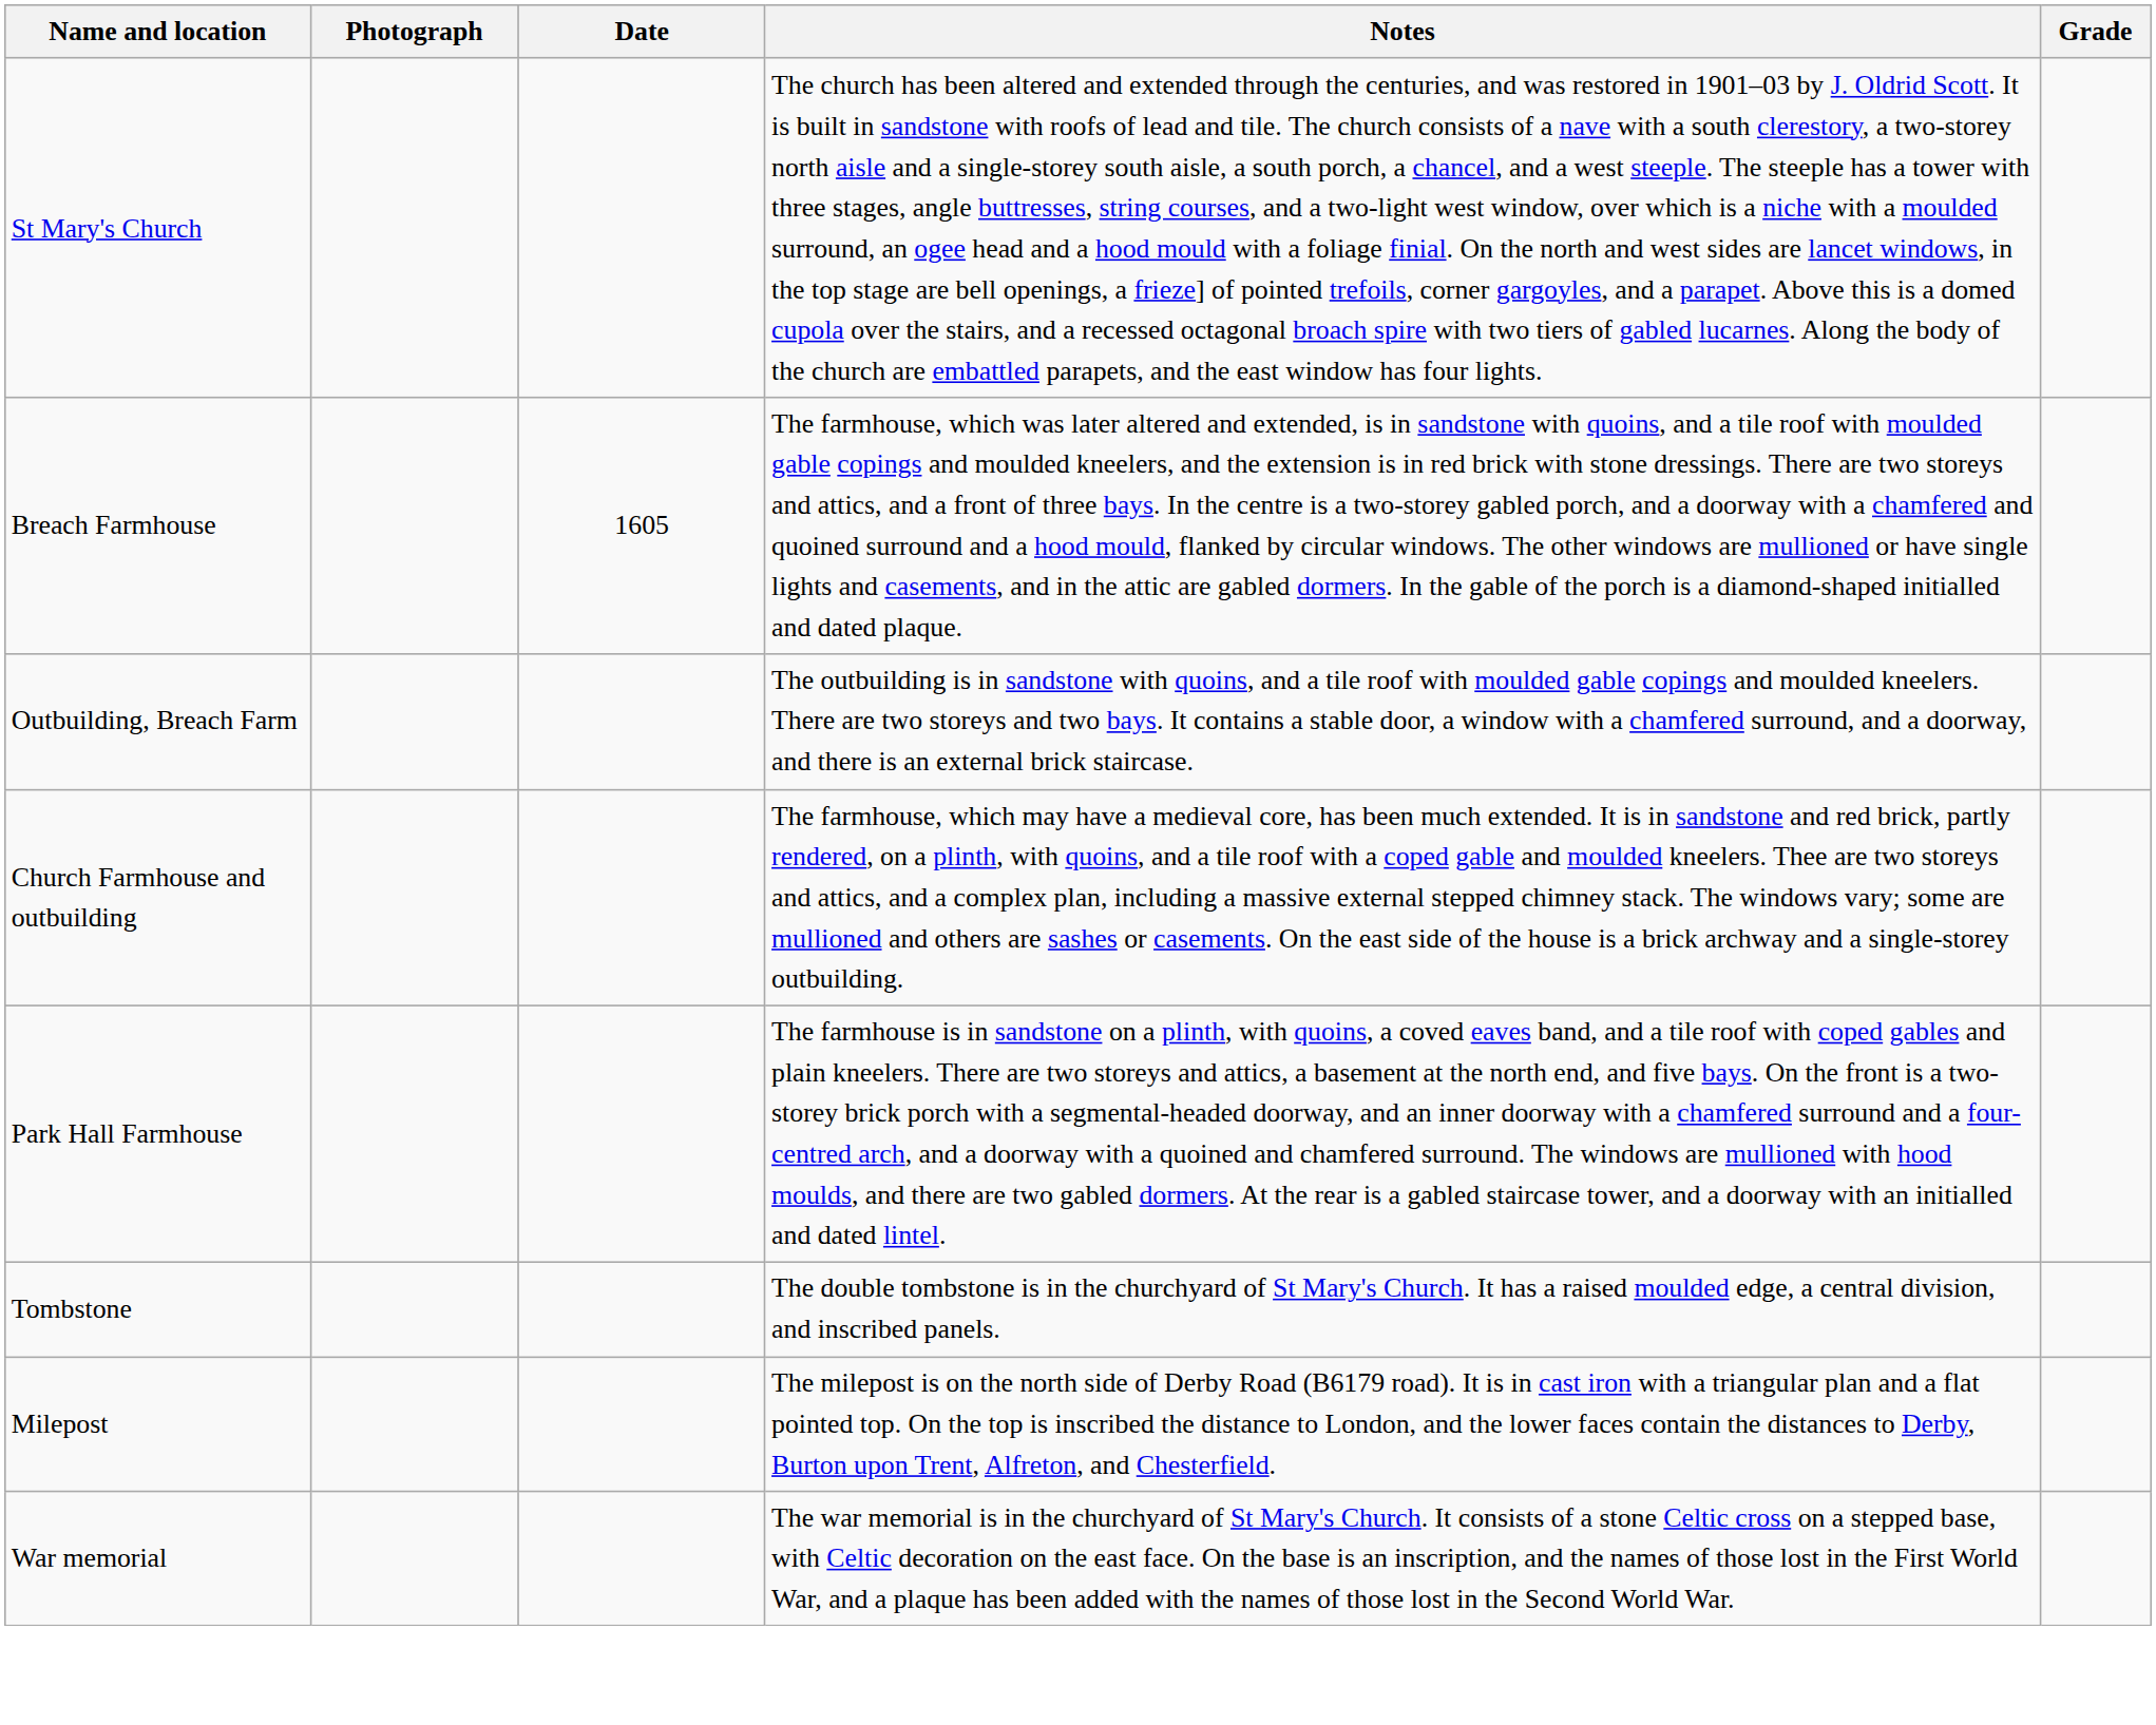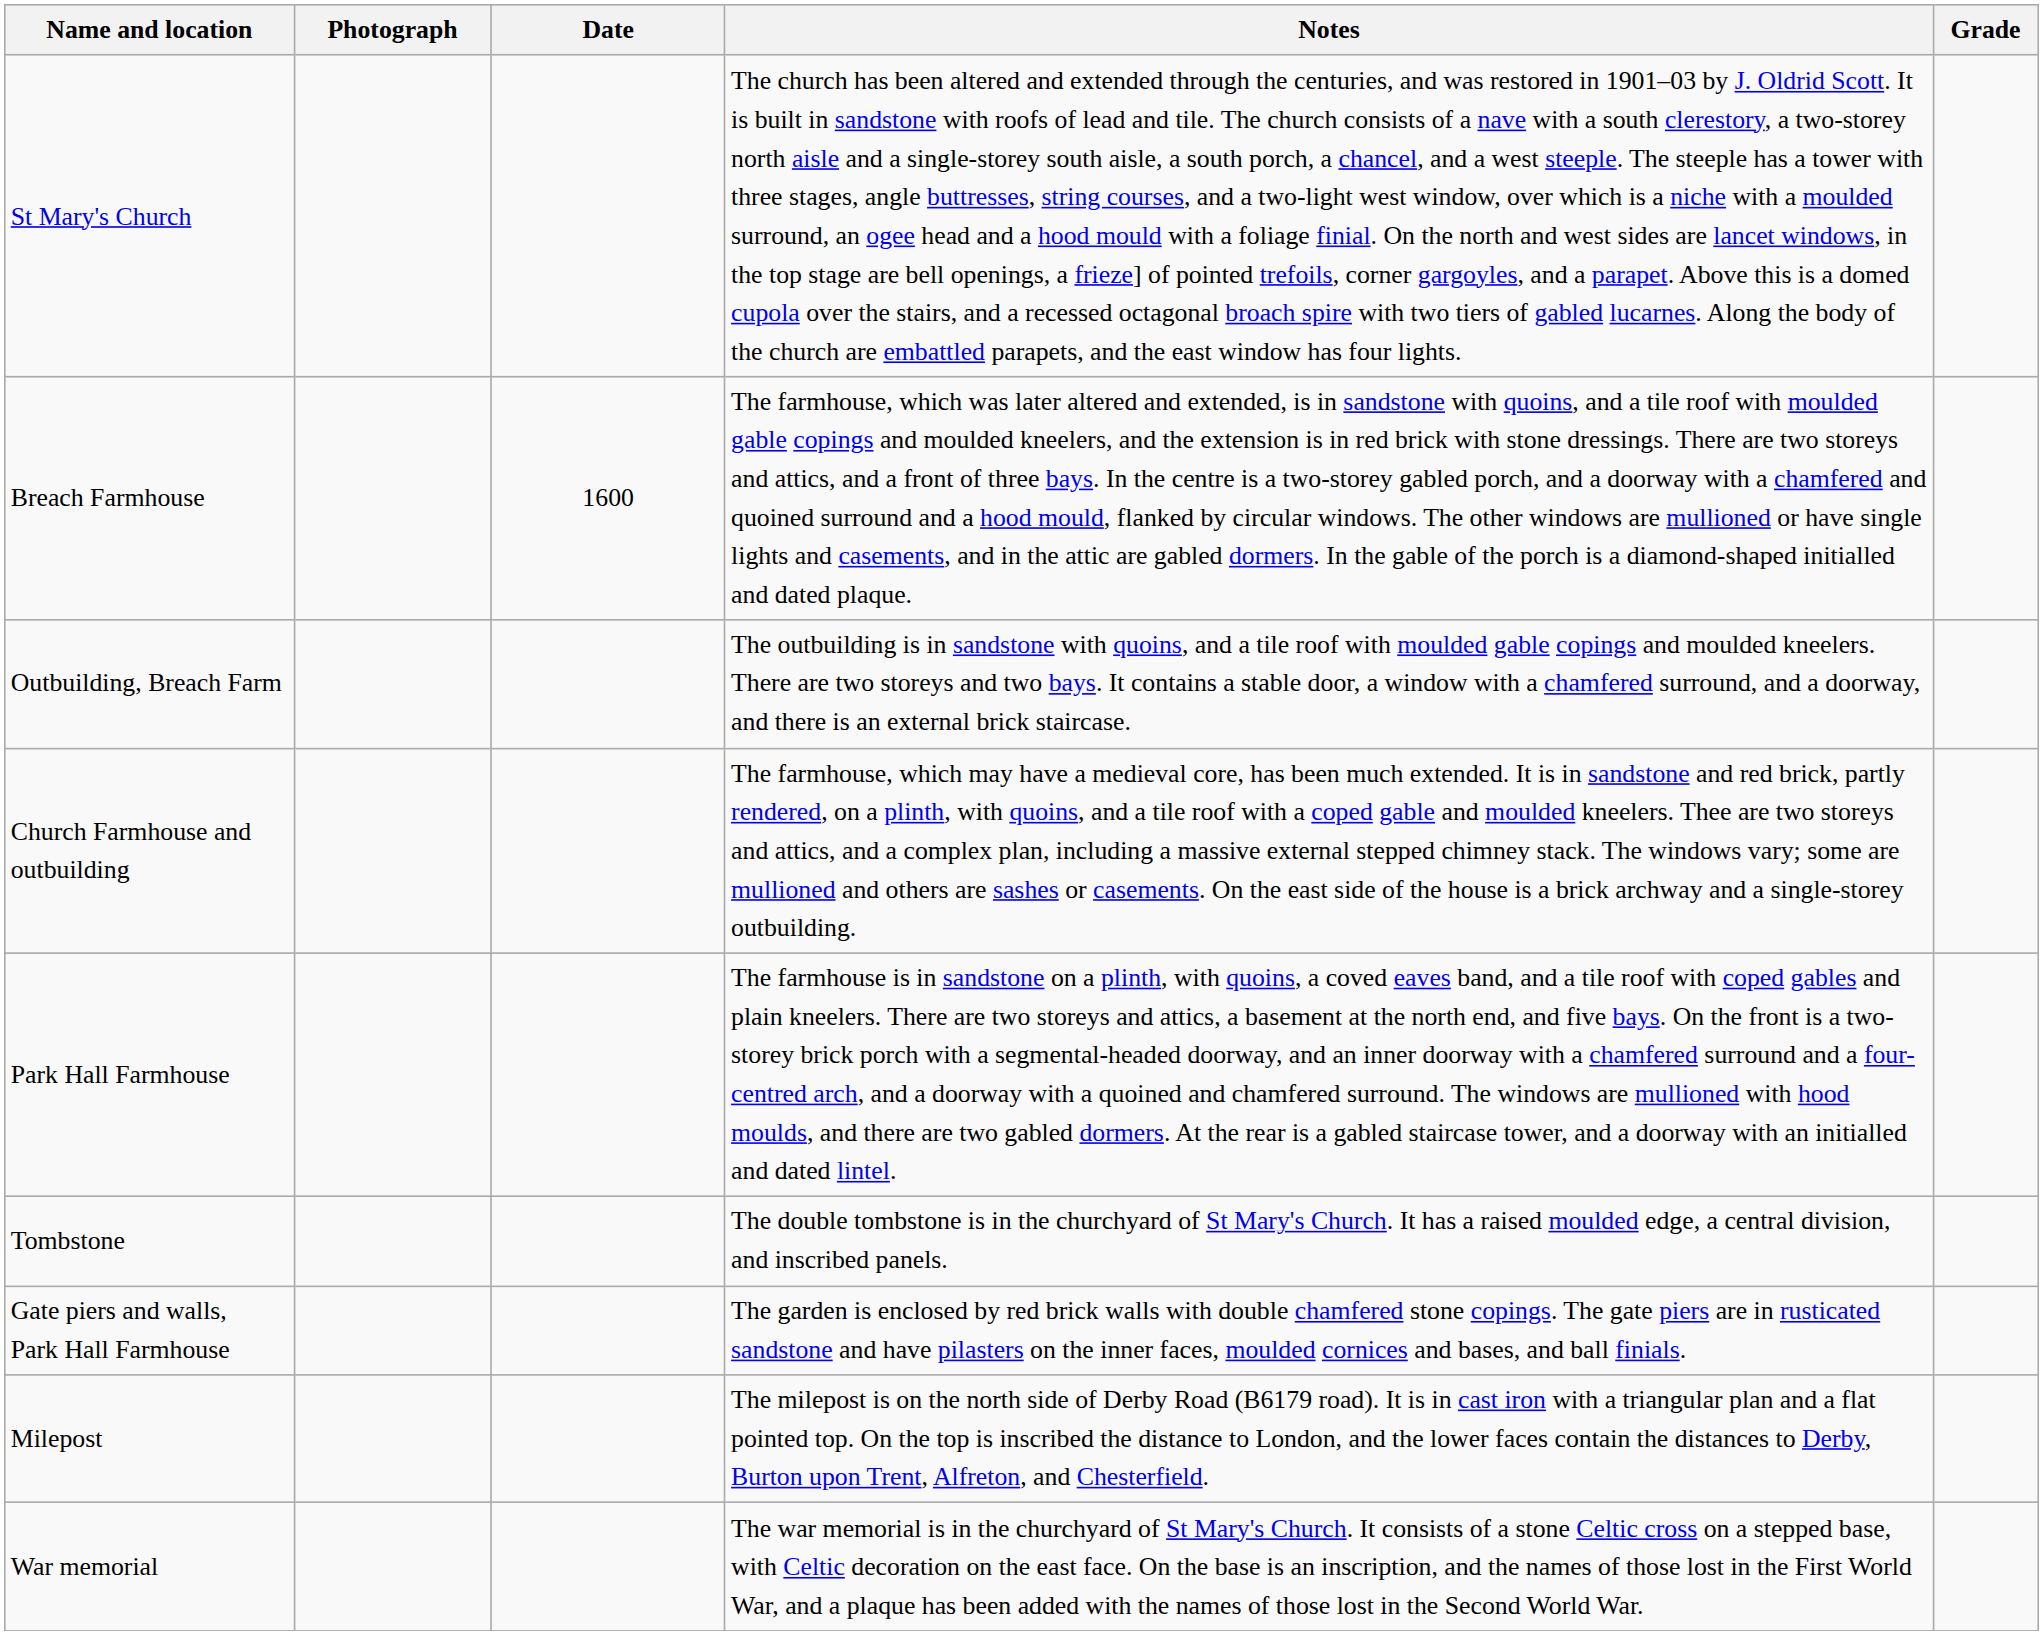Breach Farmhouse | Date: 1605 -> 1600
+ row: Gate piers and walls, Park Hall Farmhouse | The garden is enclosed by red brick walls with double chamfered stone copings. The gate piers are in rusticated sandstone and have pilasters on the inner faces, moulded cornices and bases, and ball finials.
